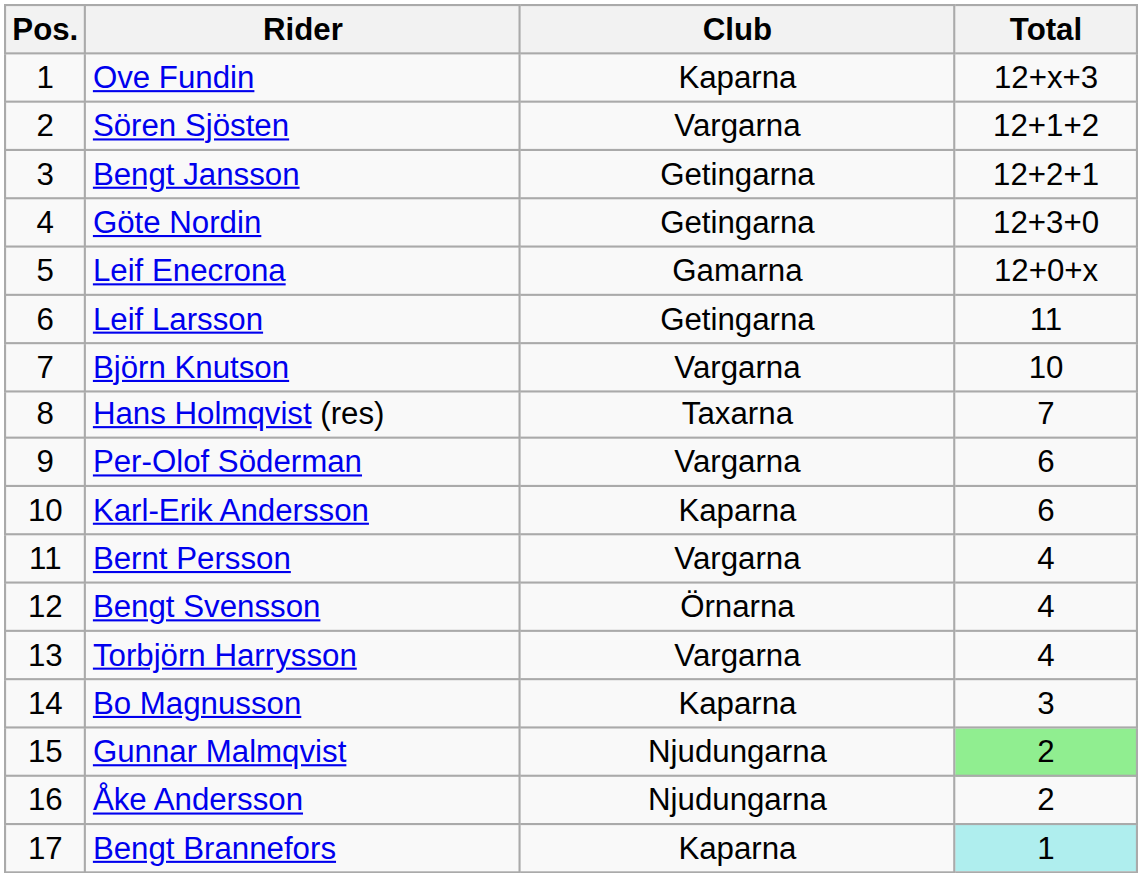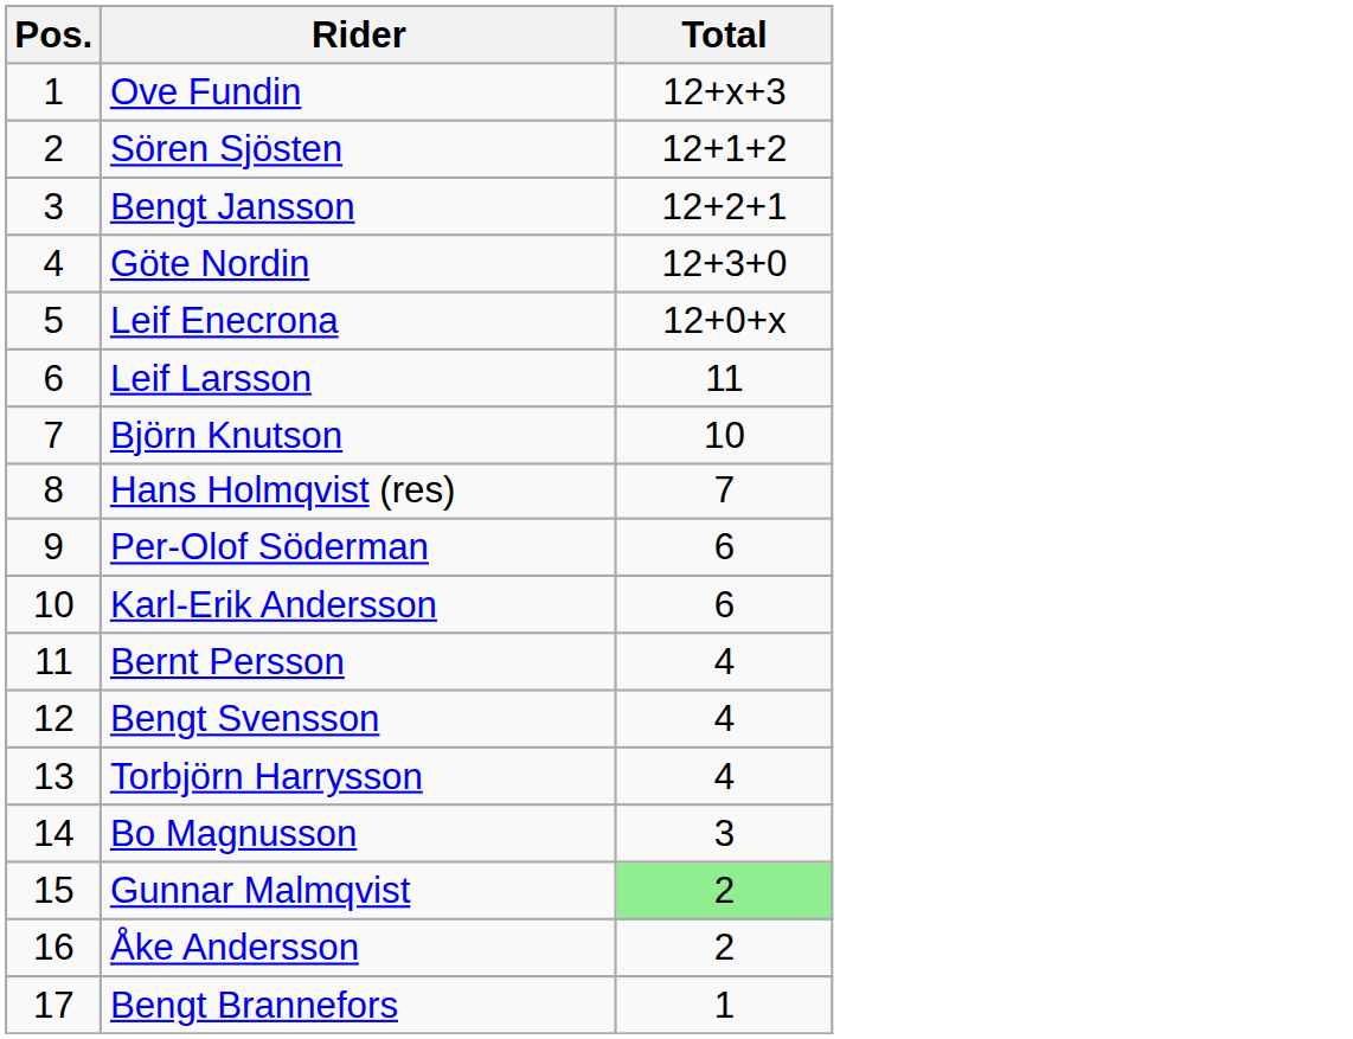- column: Club | Kaparna | Vargarna | Getingarna | Getingarna | Gamarna | Getingarna | Vargarna | Taxarna | Vargarna | Kaparna | Vargarna | Örnarna | Vargarna | Kaparna | Njudungarna | Njudungarna | Kaparna
Bengt Brannefors | Total: paleturquoise background -> no background
